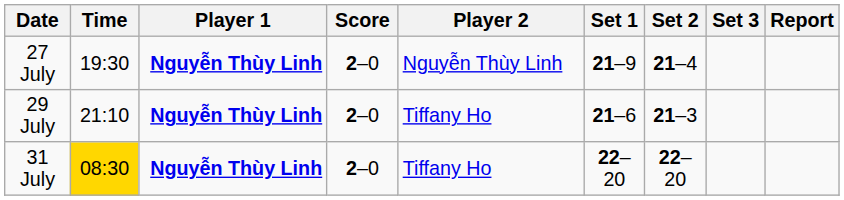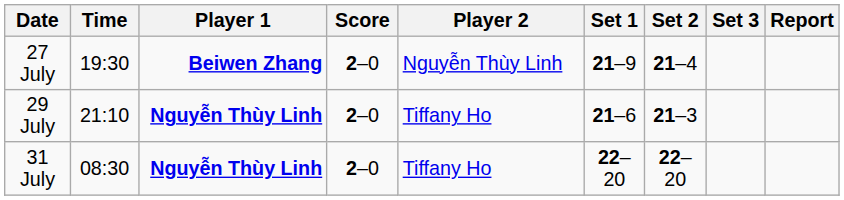27 July | Player 1: Nguyễn Thùy Linh -> Beiwen Zhang
31 July | Time: gold background -> no background
